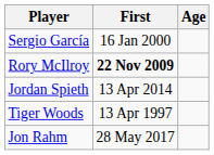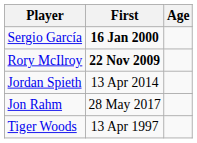Sergio García | First: normal -> bold
rows swapped: Tiger Woods <-> Jon Rahm
